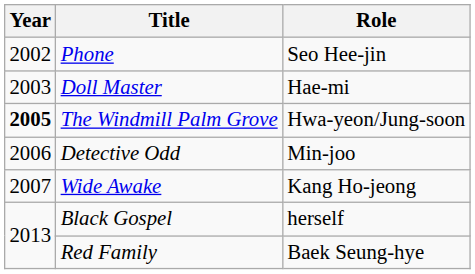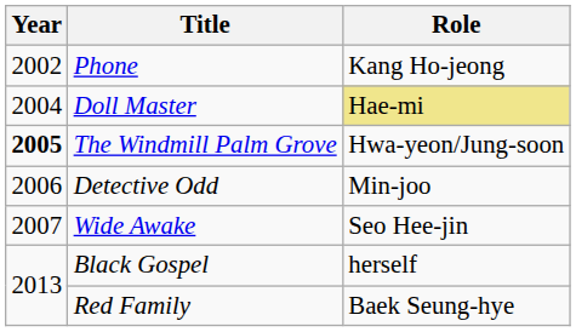Phone | Role: Seo Hee-jin -> Kang Ho-jeong
Doll Master | Year: 2003 -> 2004
Doll Master | Role: no background -> khaki background
Wide Awake | Role: Kang Ho-jeong -> Seo Hee-jin
